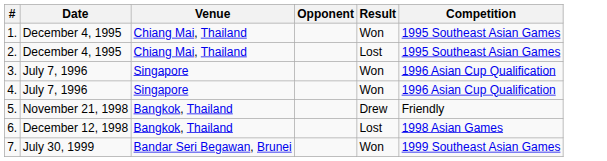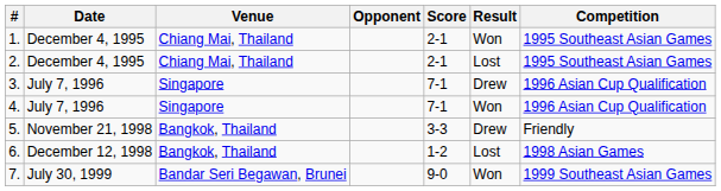+ column: Score | 2-1 | 2-1 | 7-1 | 7-1 | 3-3 | 1-2 | 9-0
3. | Result: Won -> Drew
